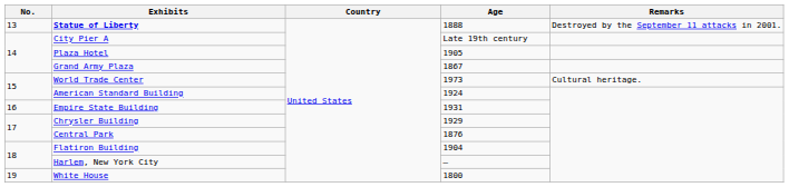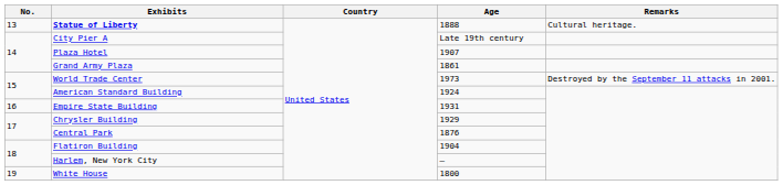Statue of Liberty | Remarks: Destroyed by the September 11 attacks in 2001. -> Cultural heritage.
Plaza Hotel | Age: 1905 -> 1907
Grand Army Plaza | Age: 1867 -> 1861
World Trade Center | Remarks: Cultural heritage. -> Destroyed by the September 11 attacks in 2001.
